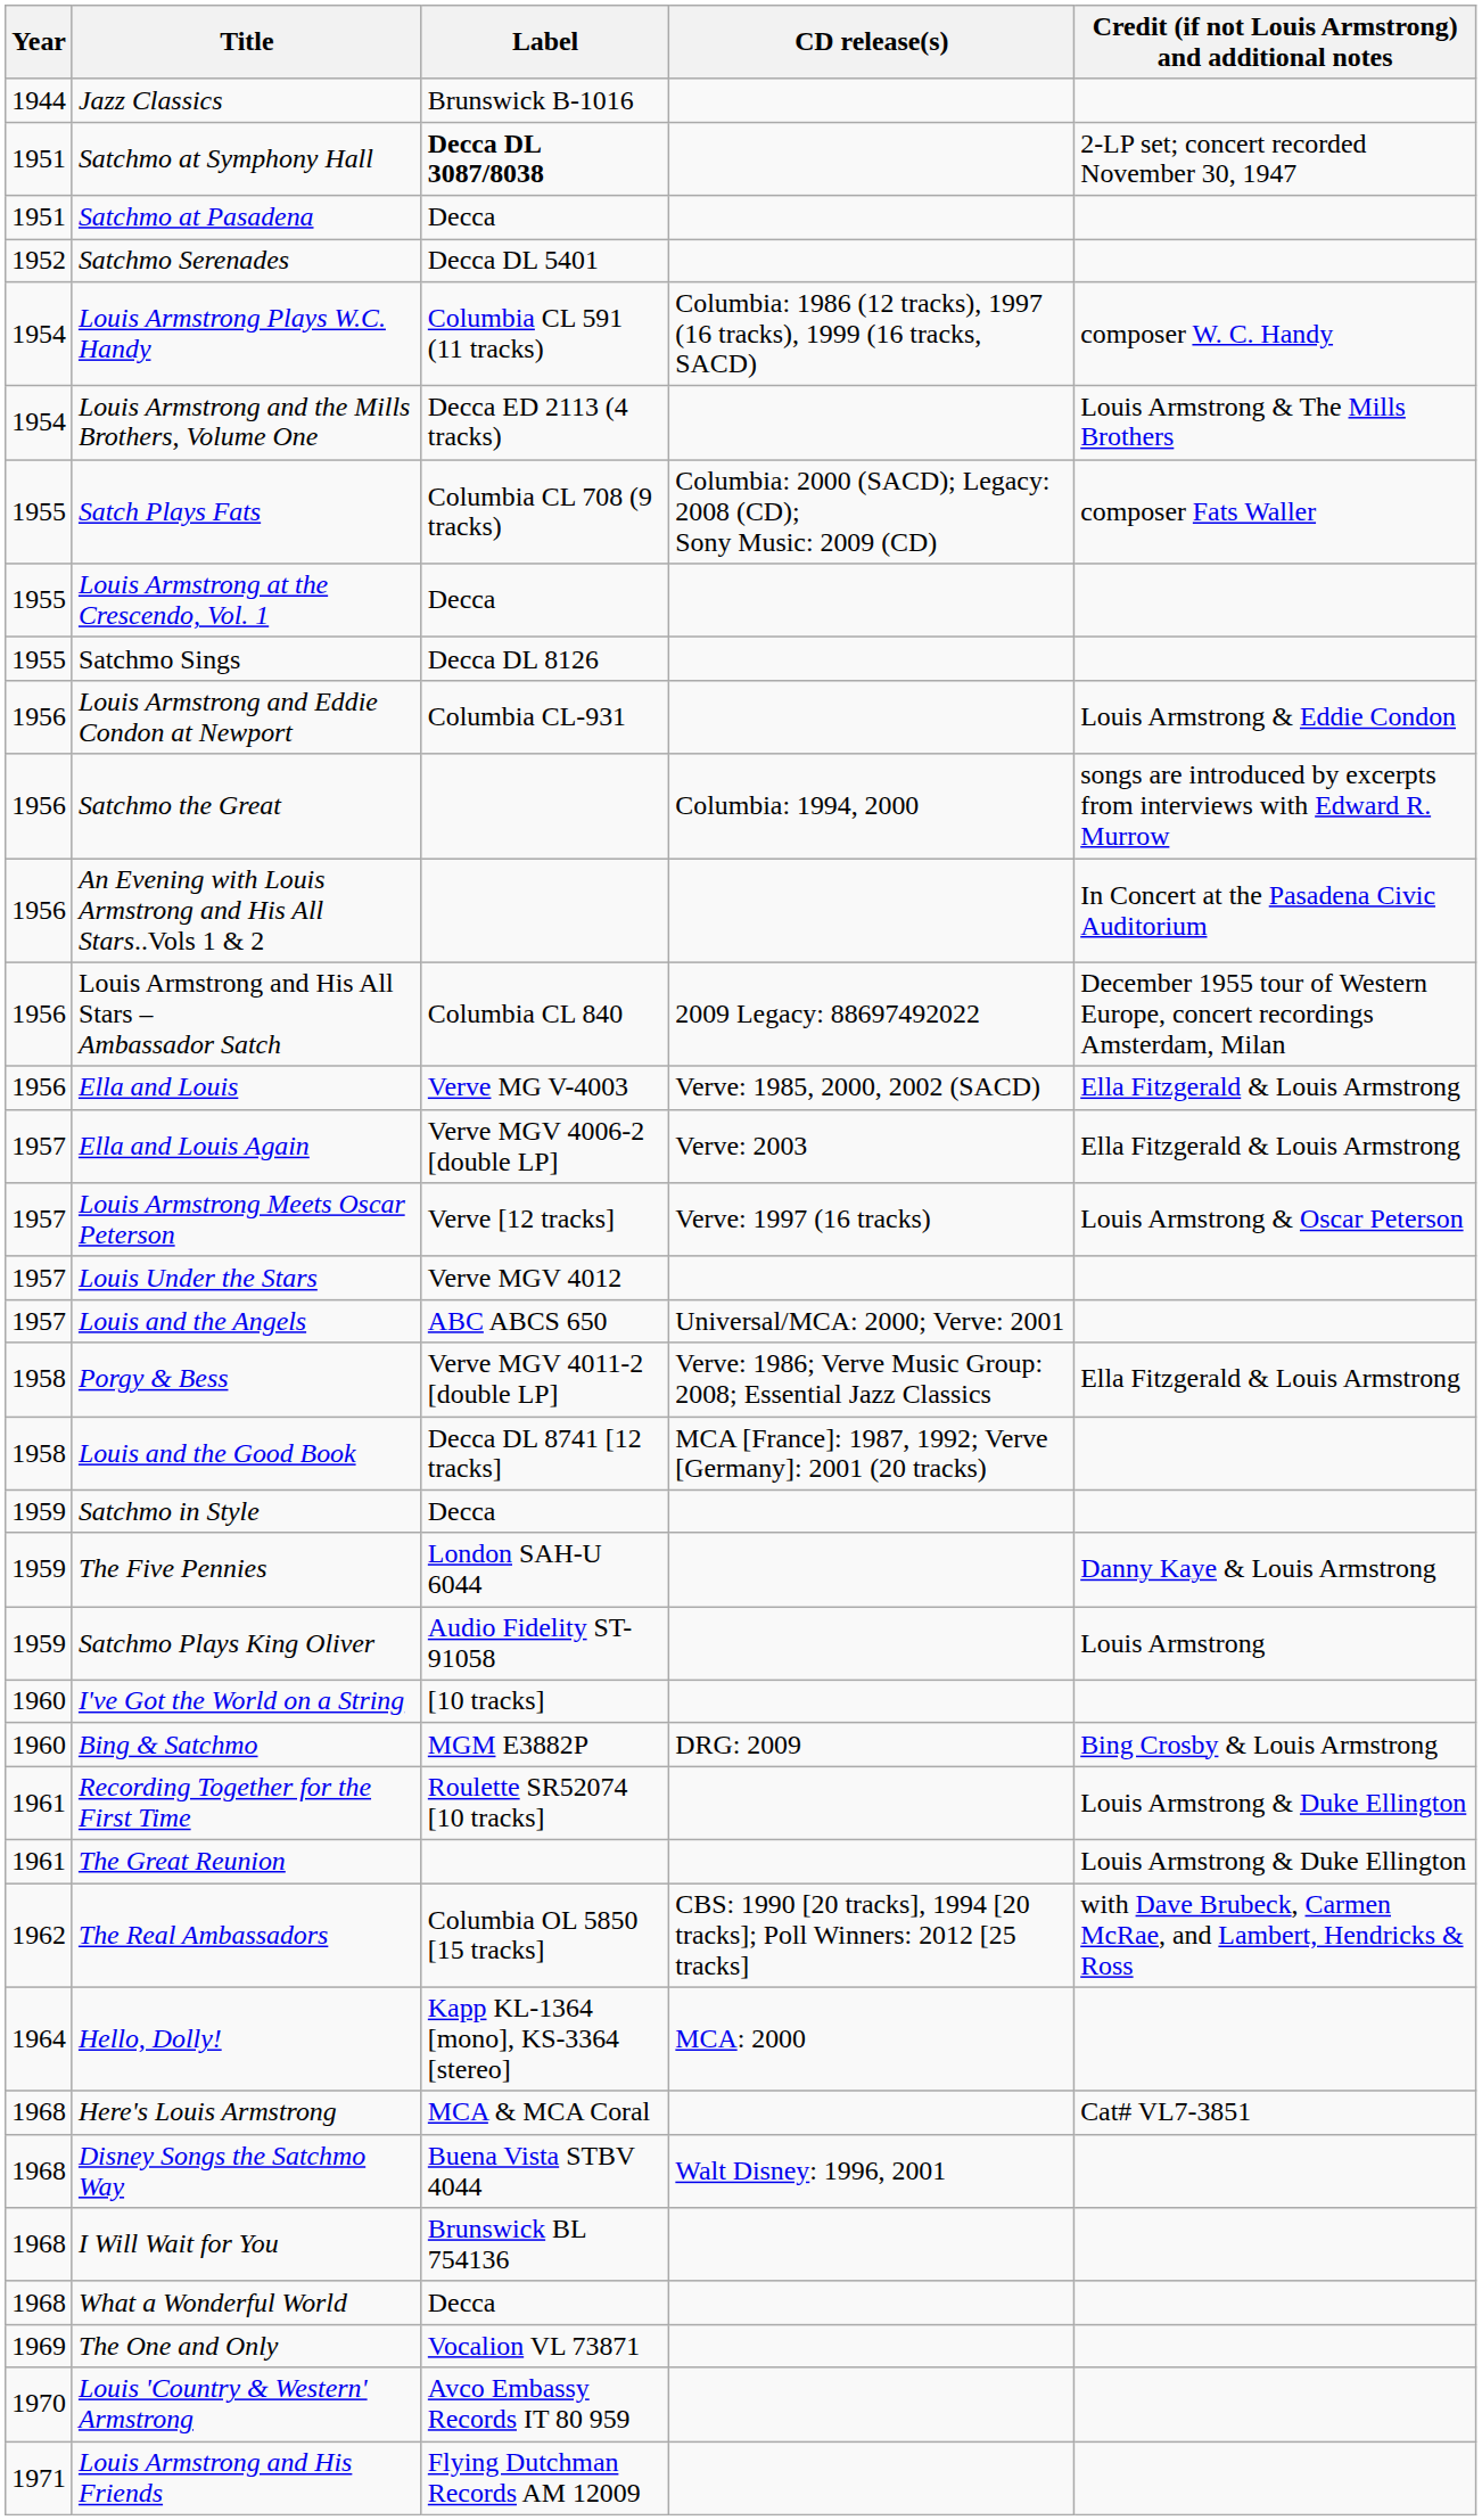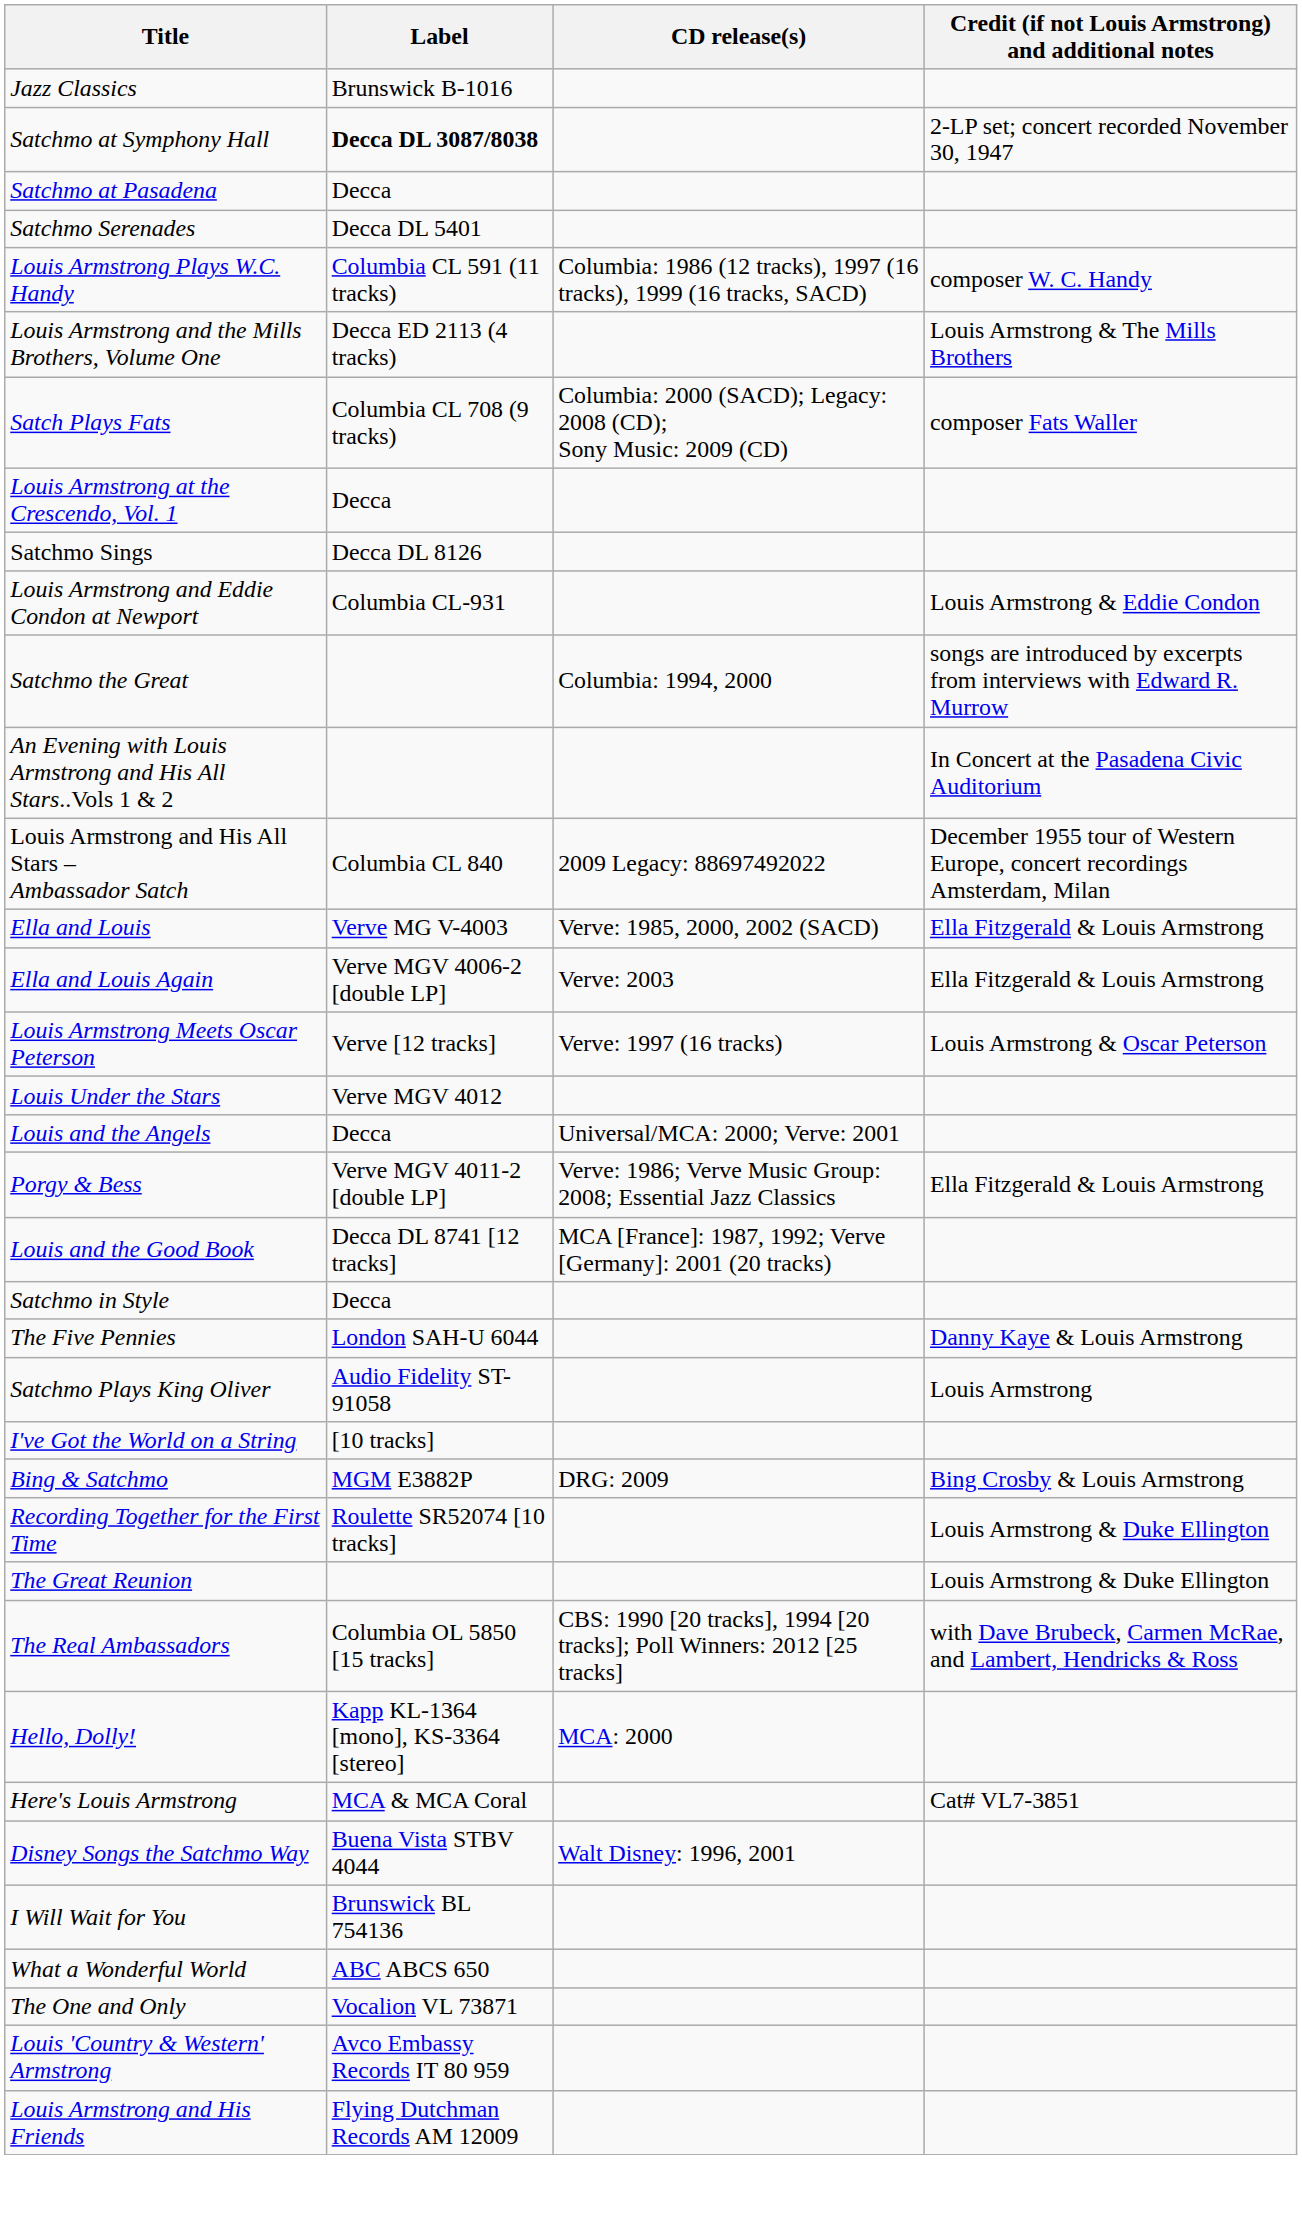- column: Year | 1944 | 1951 | 1951 | 1952 | 1954 | 1954 | 1955 | 1955 | 1955 | 1956 | 1956 | 1956 | 1956 | 1956 | 1957 | 1957 | 1957 | 1957 | 1958 | 1958 | 1959 | 1959 | 1959 | 1960 | 1960 | 1961 | 1961 | 1962 | 1964 | 1968 | 1968 | 1968 | 1968 | 1969 | 1970 | 1971
Louis and the Angels | Label: ABC ABCS 650 -> Decca
What a Wonderful World | Label: Decca -> ABC ABCS 650
